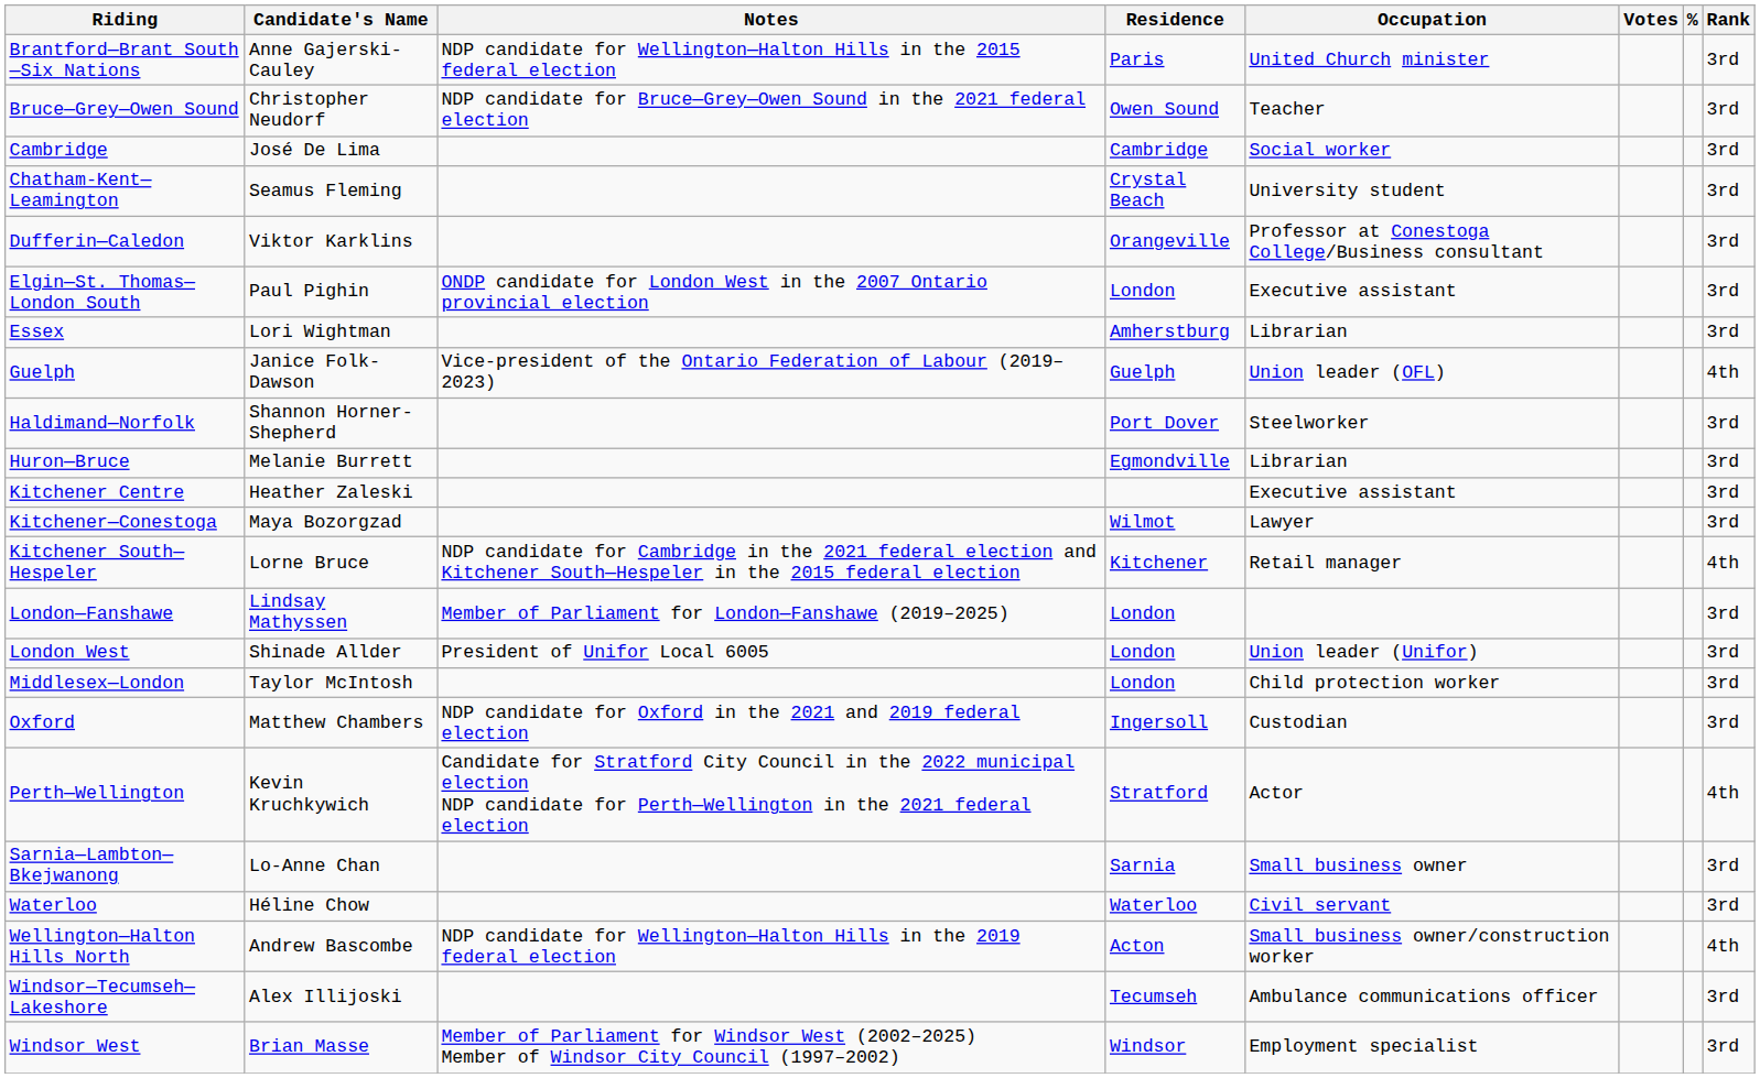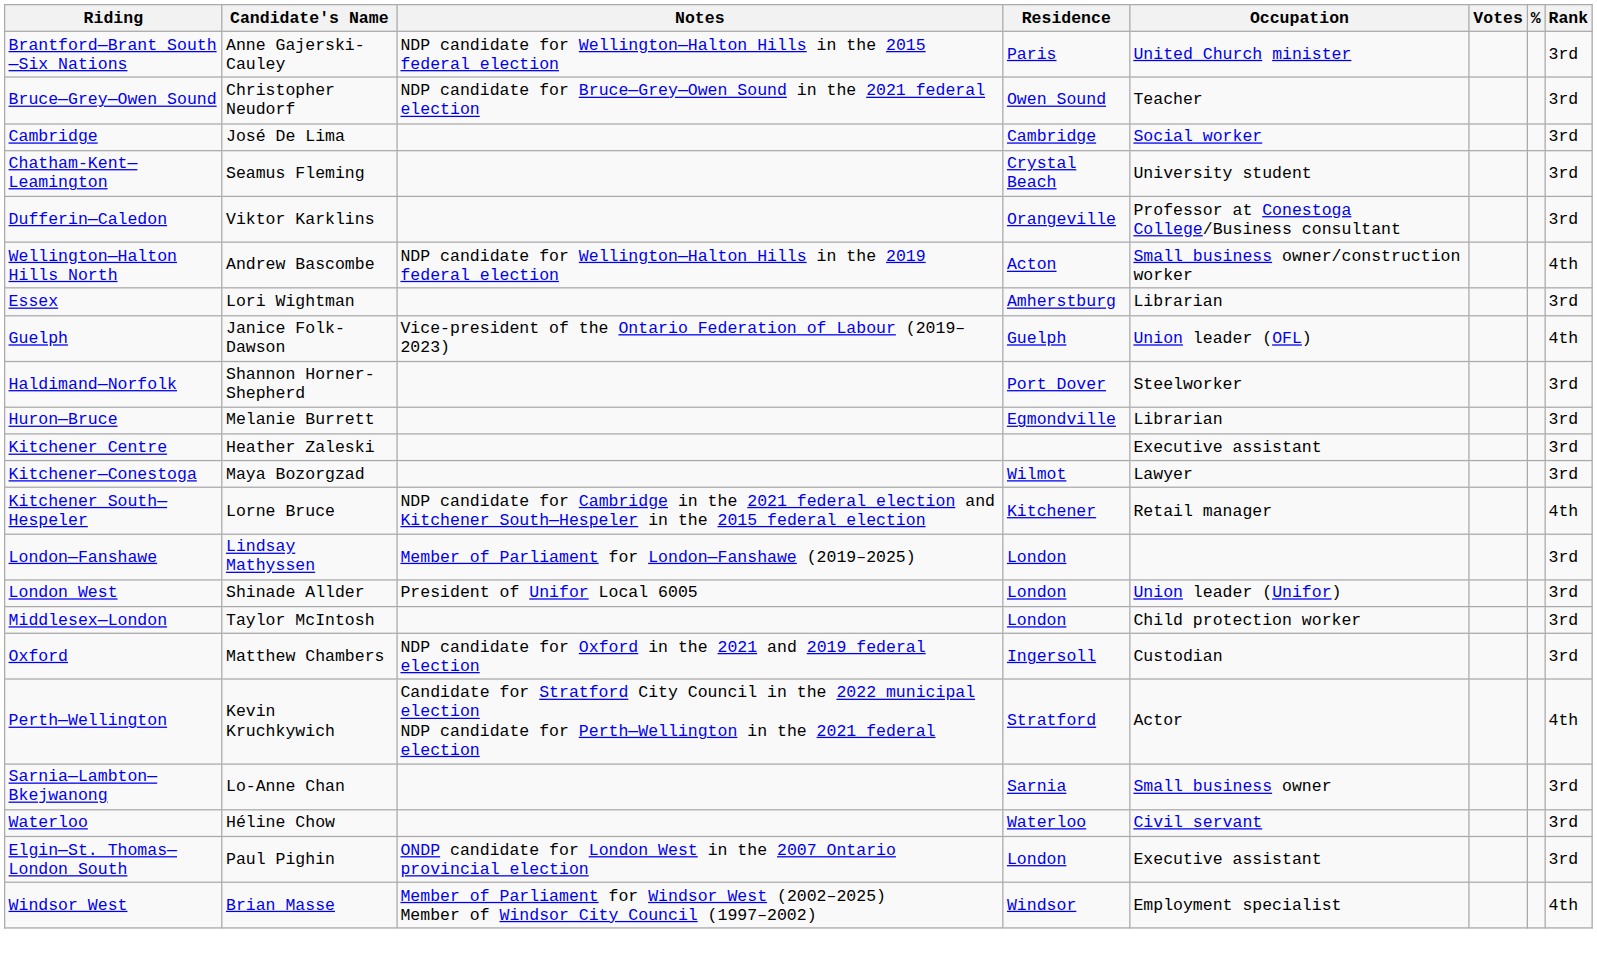rows swapped: Elgin—St. Thomas—London South <-> Wellington—Halton Hills North
- row: Windsor—Tecumseh—Lakeshore | Alex Illijoski | Tecumseh | Ambulance communications officer | 3rd
Windsor West | Rank: 3rd -> 4th
